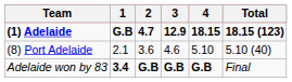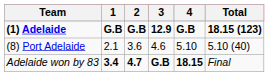(1) Adelaide | 2: 4.7 -> G.B
(1) Adelaide | 4: 18.15 -> G.B
Adelaide won by 83 | 2: G.B -> 4.7
Adelaide won by 83 | 4: G.B -> 18.15
